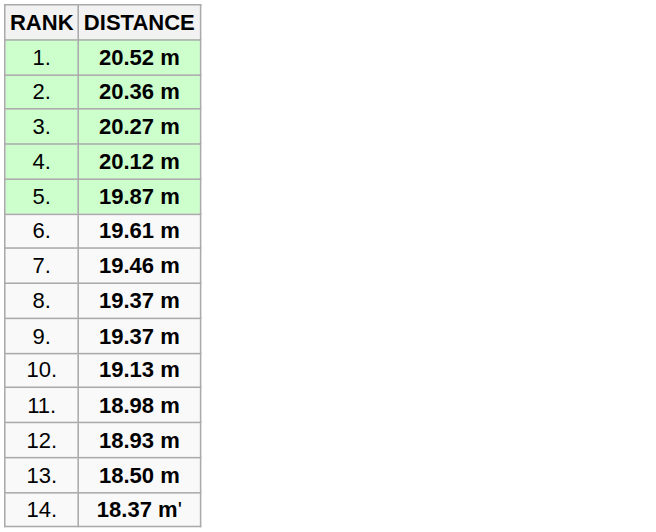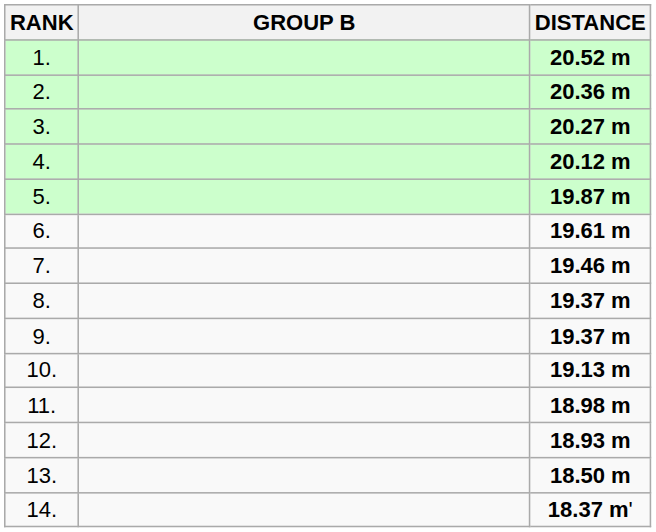+ column: GROUP B
